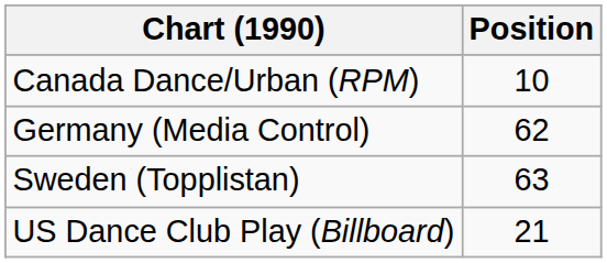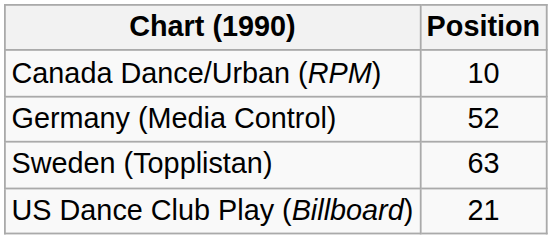Germany (Media Control) | Position: 62 -> 52
